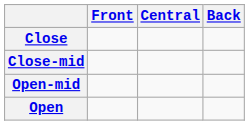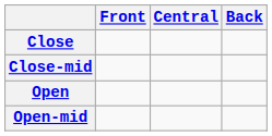rows swapped: Open-mid <-> Open
